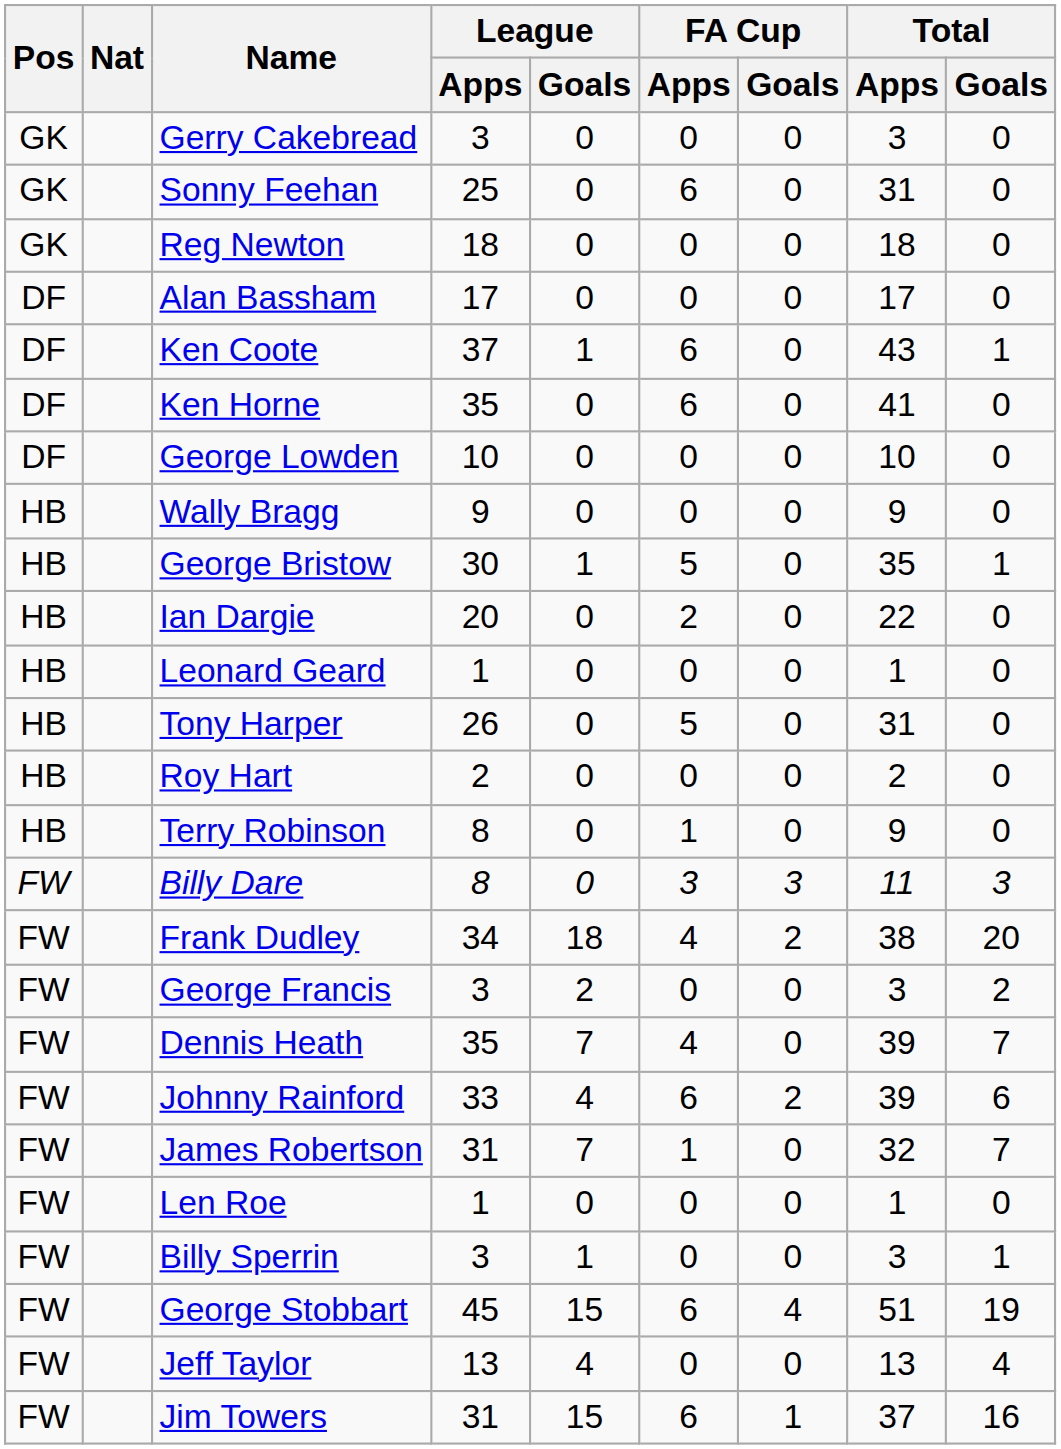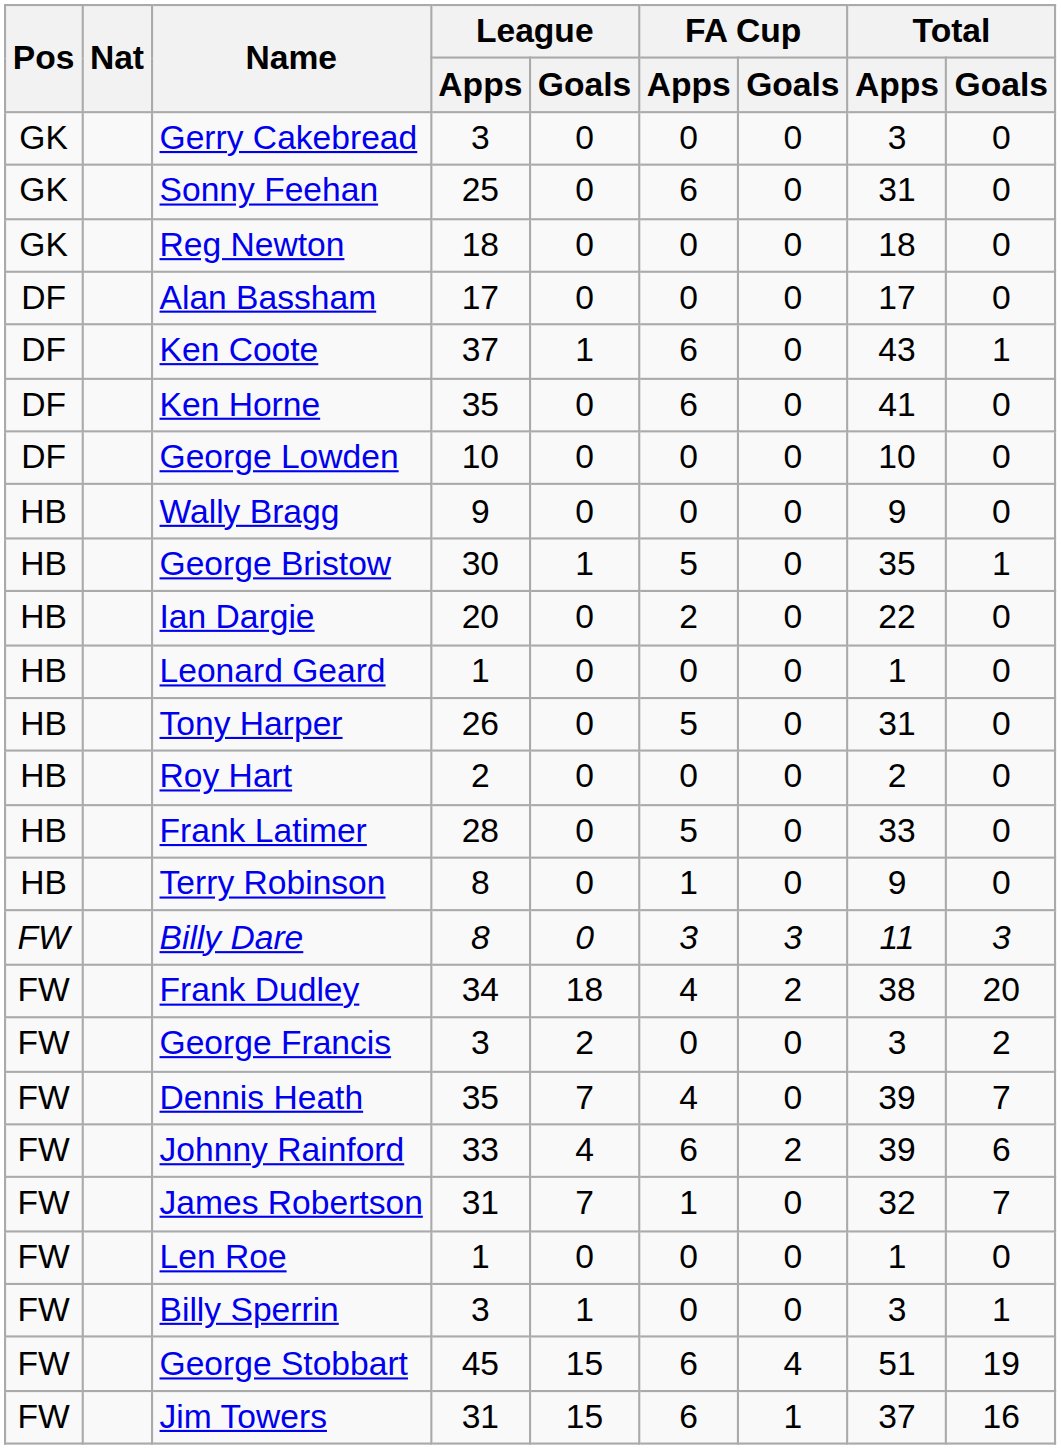+ row: HB | Frank Latimer | 28 | 0 | 5 | 0 | 33 | 0
- row: FW | Jeff Taylor | 13 | 4 | 0 | 0 | 13 | 4
